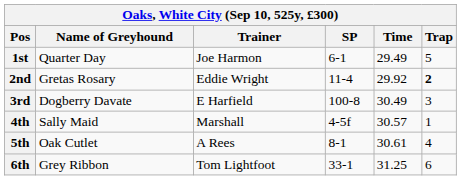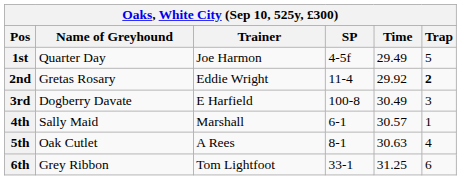1st | SP: 6-1 -> 4-5f
4th | SP: 4-5f -> 6-1
5th | Time: 30.61 -> 30.63
